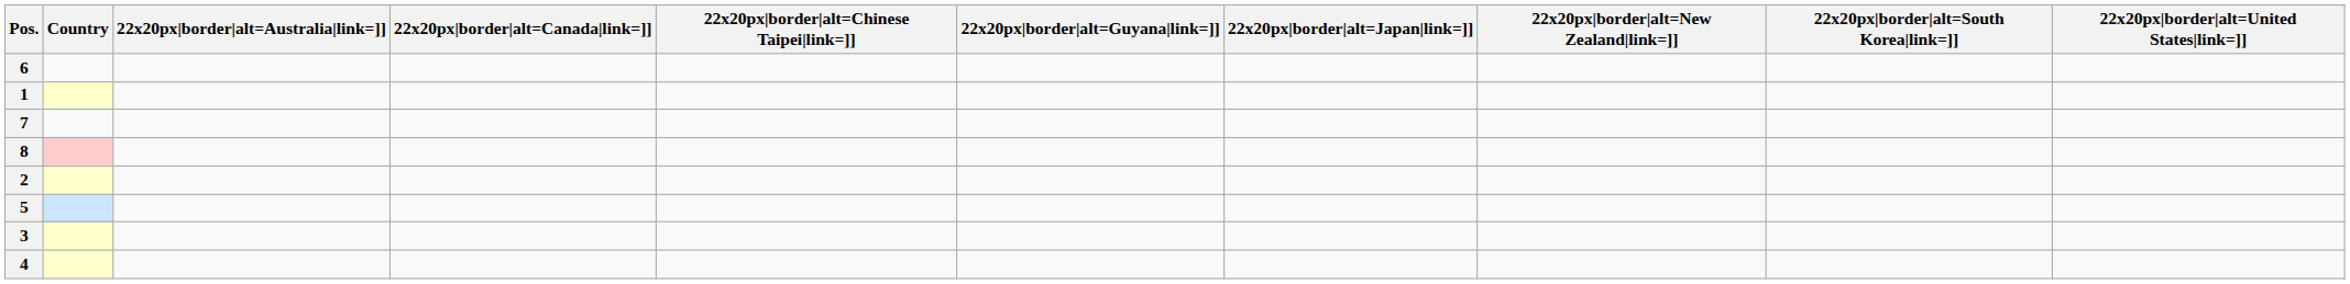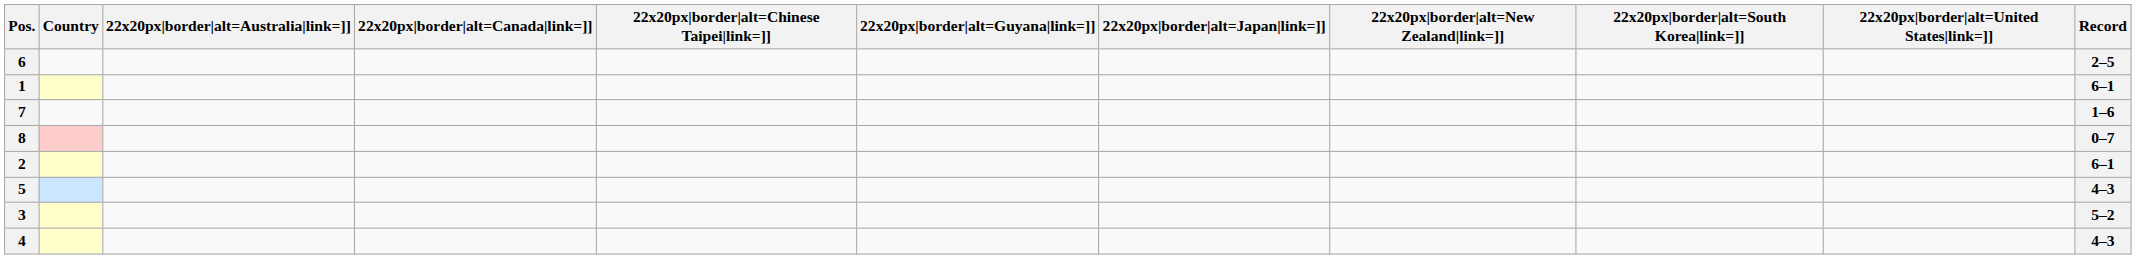+ column: Record | 2–5 | 6–1 | 1–6 | 0–7 | 6–1 | 4–3 | 5–2 | 4–3
